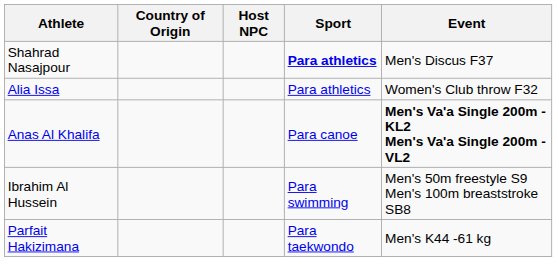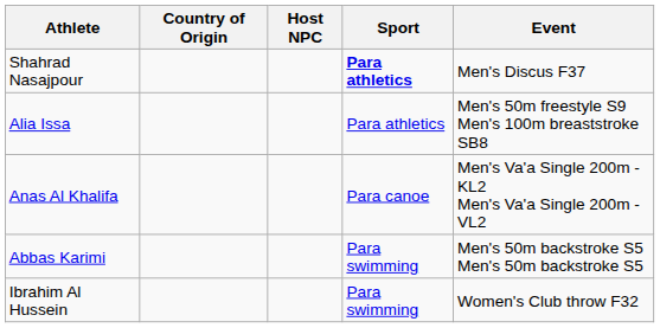Alia Issa | Event: Women's Club throw F32 -> Men's 50m freestyle S9 Men's 100m breaststroke SB8
Anas Al Khalifa | Event: bold -> normal
+ row: Abbas Karimi | Para swimming | Men's 50m backstroke S5 Men's 50m backstroke S5
Ibrahim Al Hussein | Event: Men's 50m freestyle S9 Men's 100m breaststroke SB8 -> Women's Club throw F32
- row: Parfait Hakizimana | Para taekwondo | Men's K44 -61 kg
